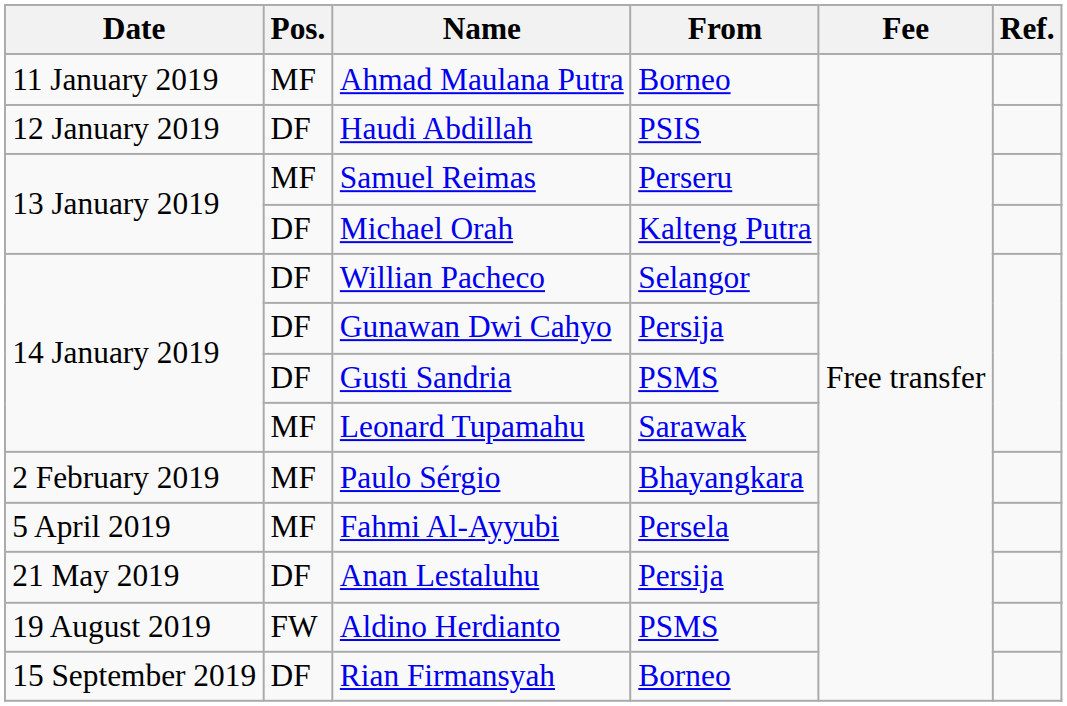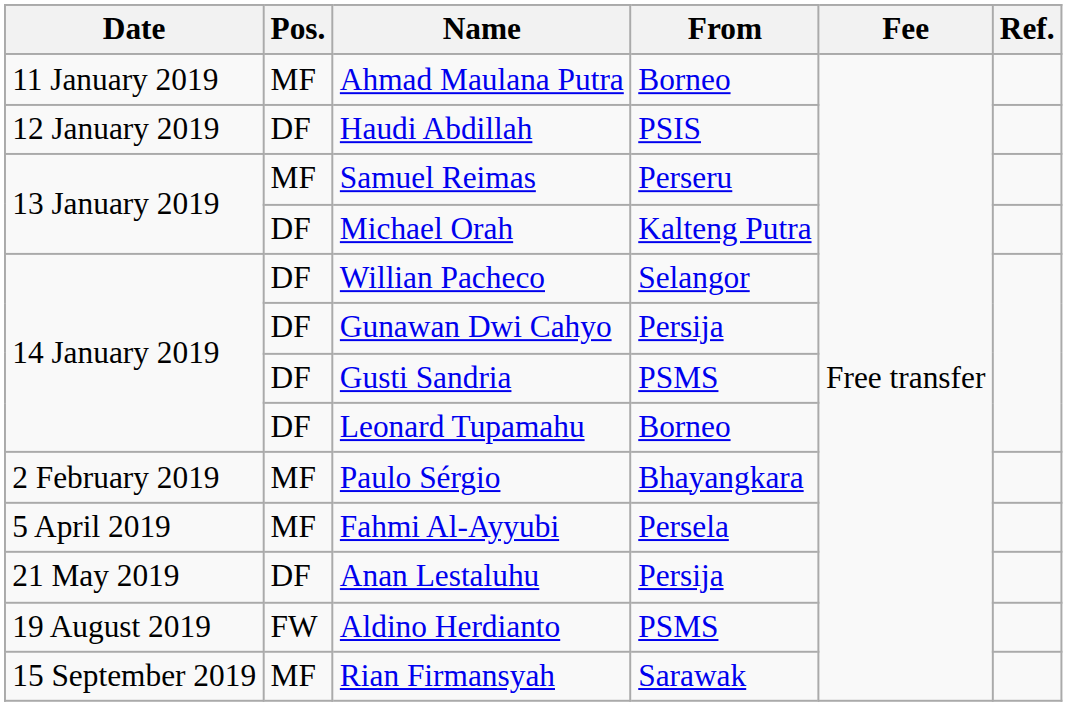Leonard Tupamahu | Pos.: MF -> DF
Leonard Tupamahu | From: Sarawak -> Borneo
Rian Firmansyah | Pos.: DF -> MF
Rian Firmansyah | From: Borneo -> Sarawak
